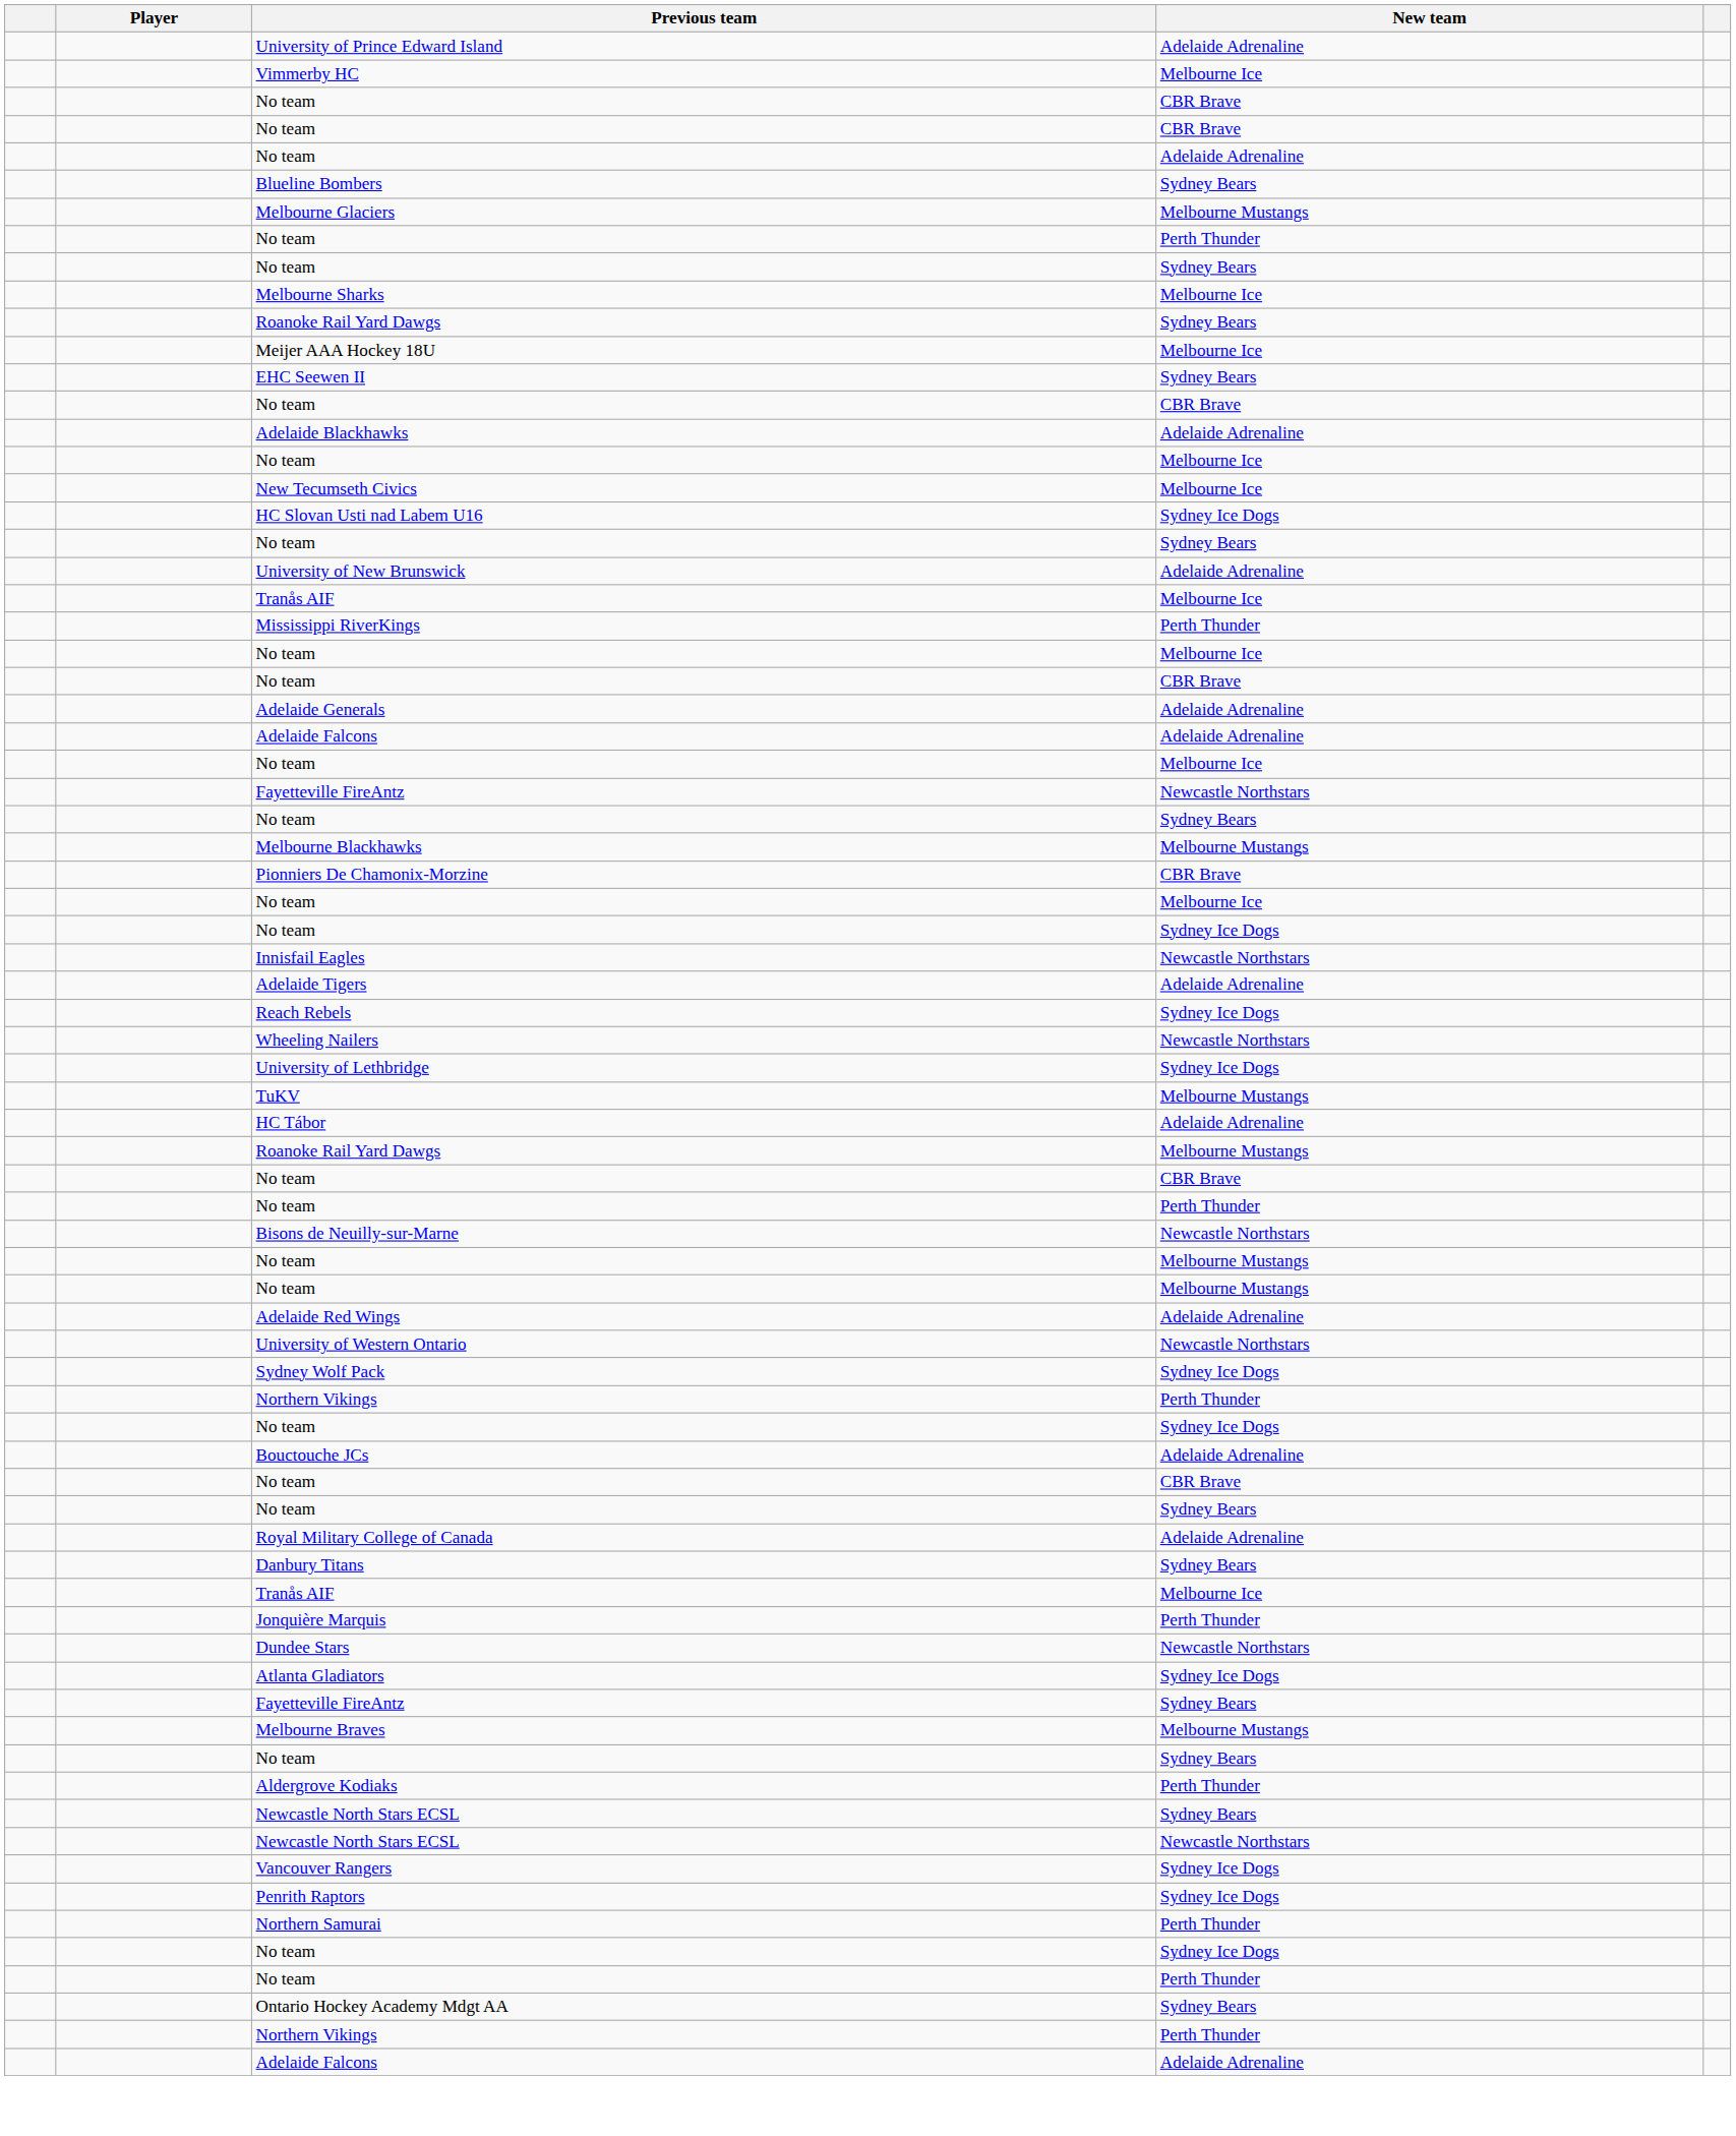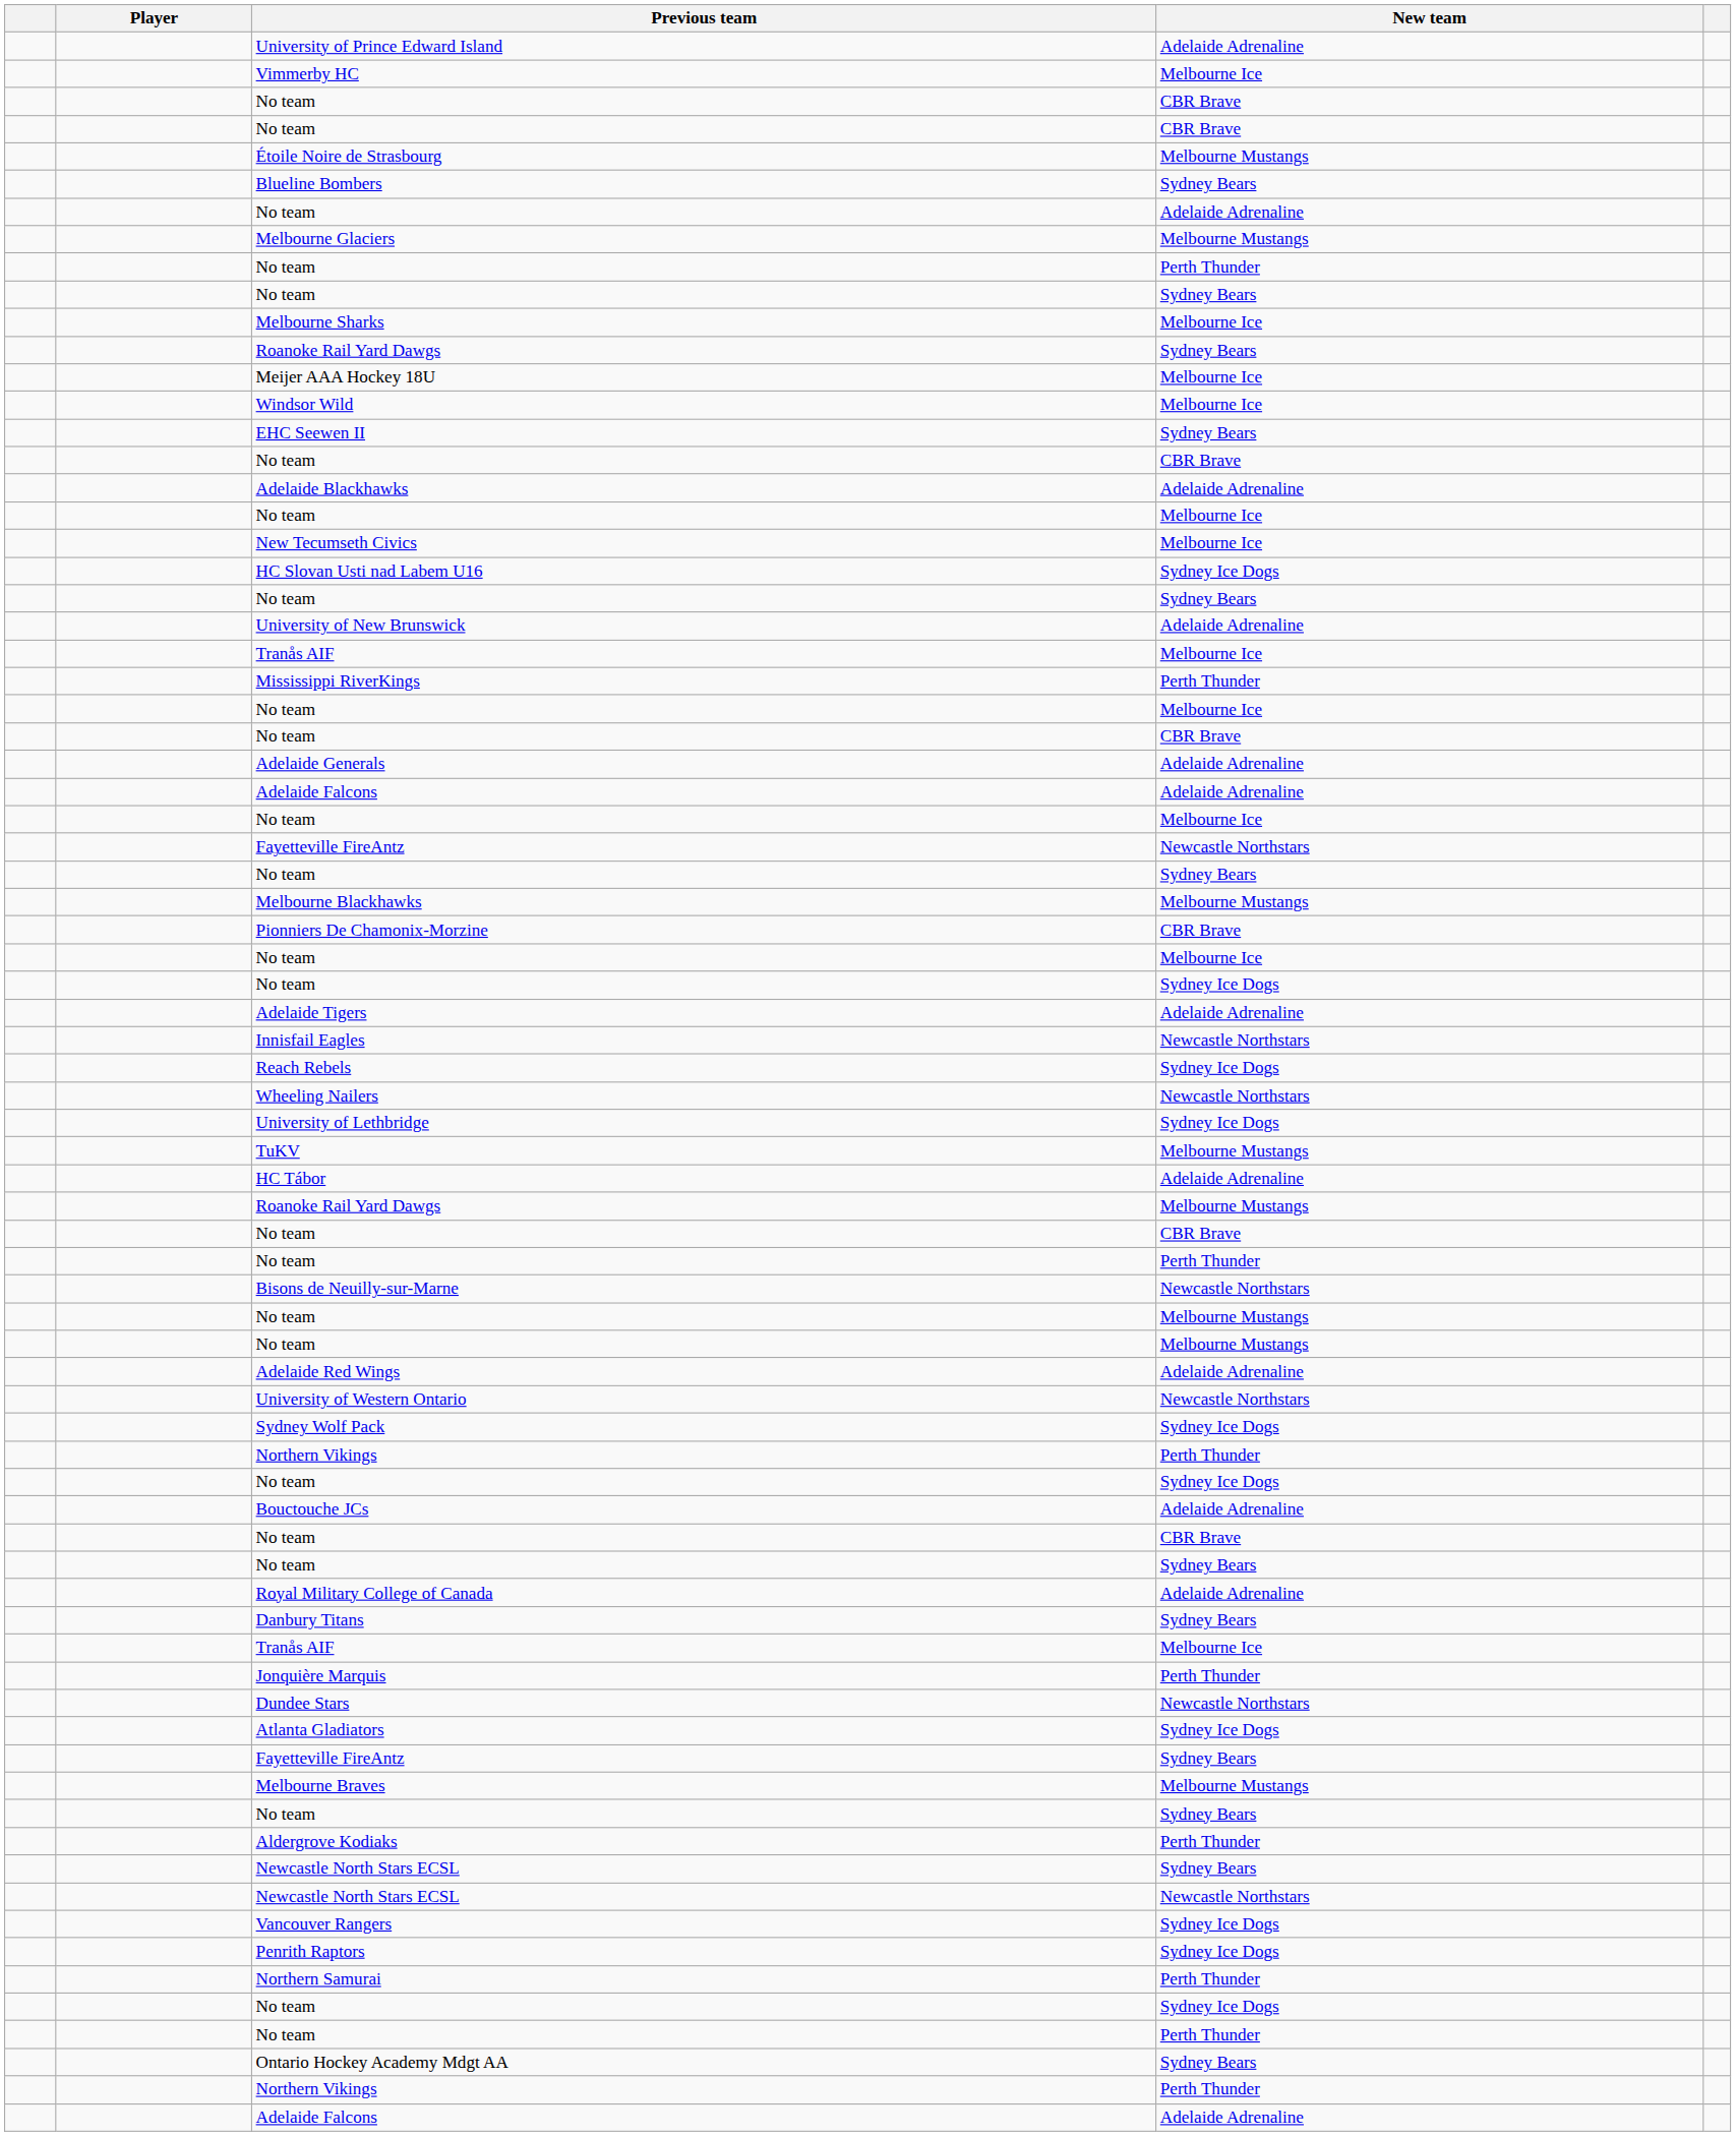+ row: Étoile Noire de Strasbourg | Melbourne Mustangs
rows swapped: Blueline Bombers <-> No team / Adelaide Adrenaline
+ row: Windsor Wild | Melbourne Ice
rows swapped: Innisfail Eagles <-> Adelaide Tigers
